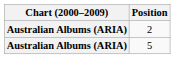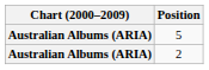rows swapped: 5 <-> 2
